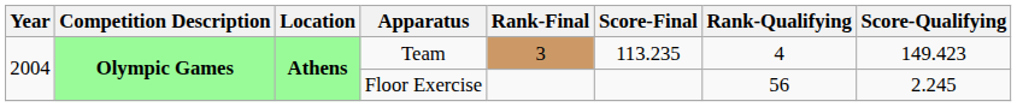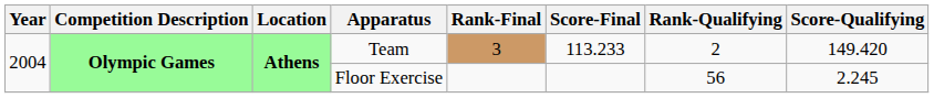Team | Score-Final: 113.235 -> 113.233
Team | Rank-Qualifying: 4 -> 2
Team | Score-Qualifying: 149.423 -> 149.420
